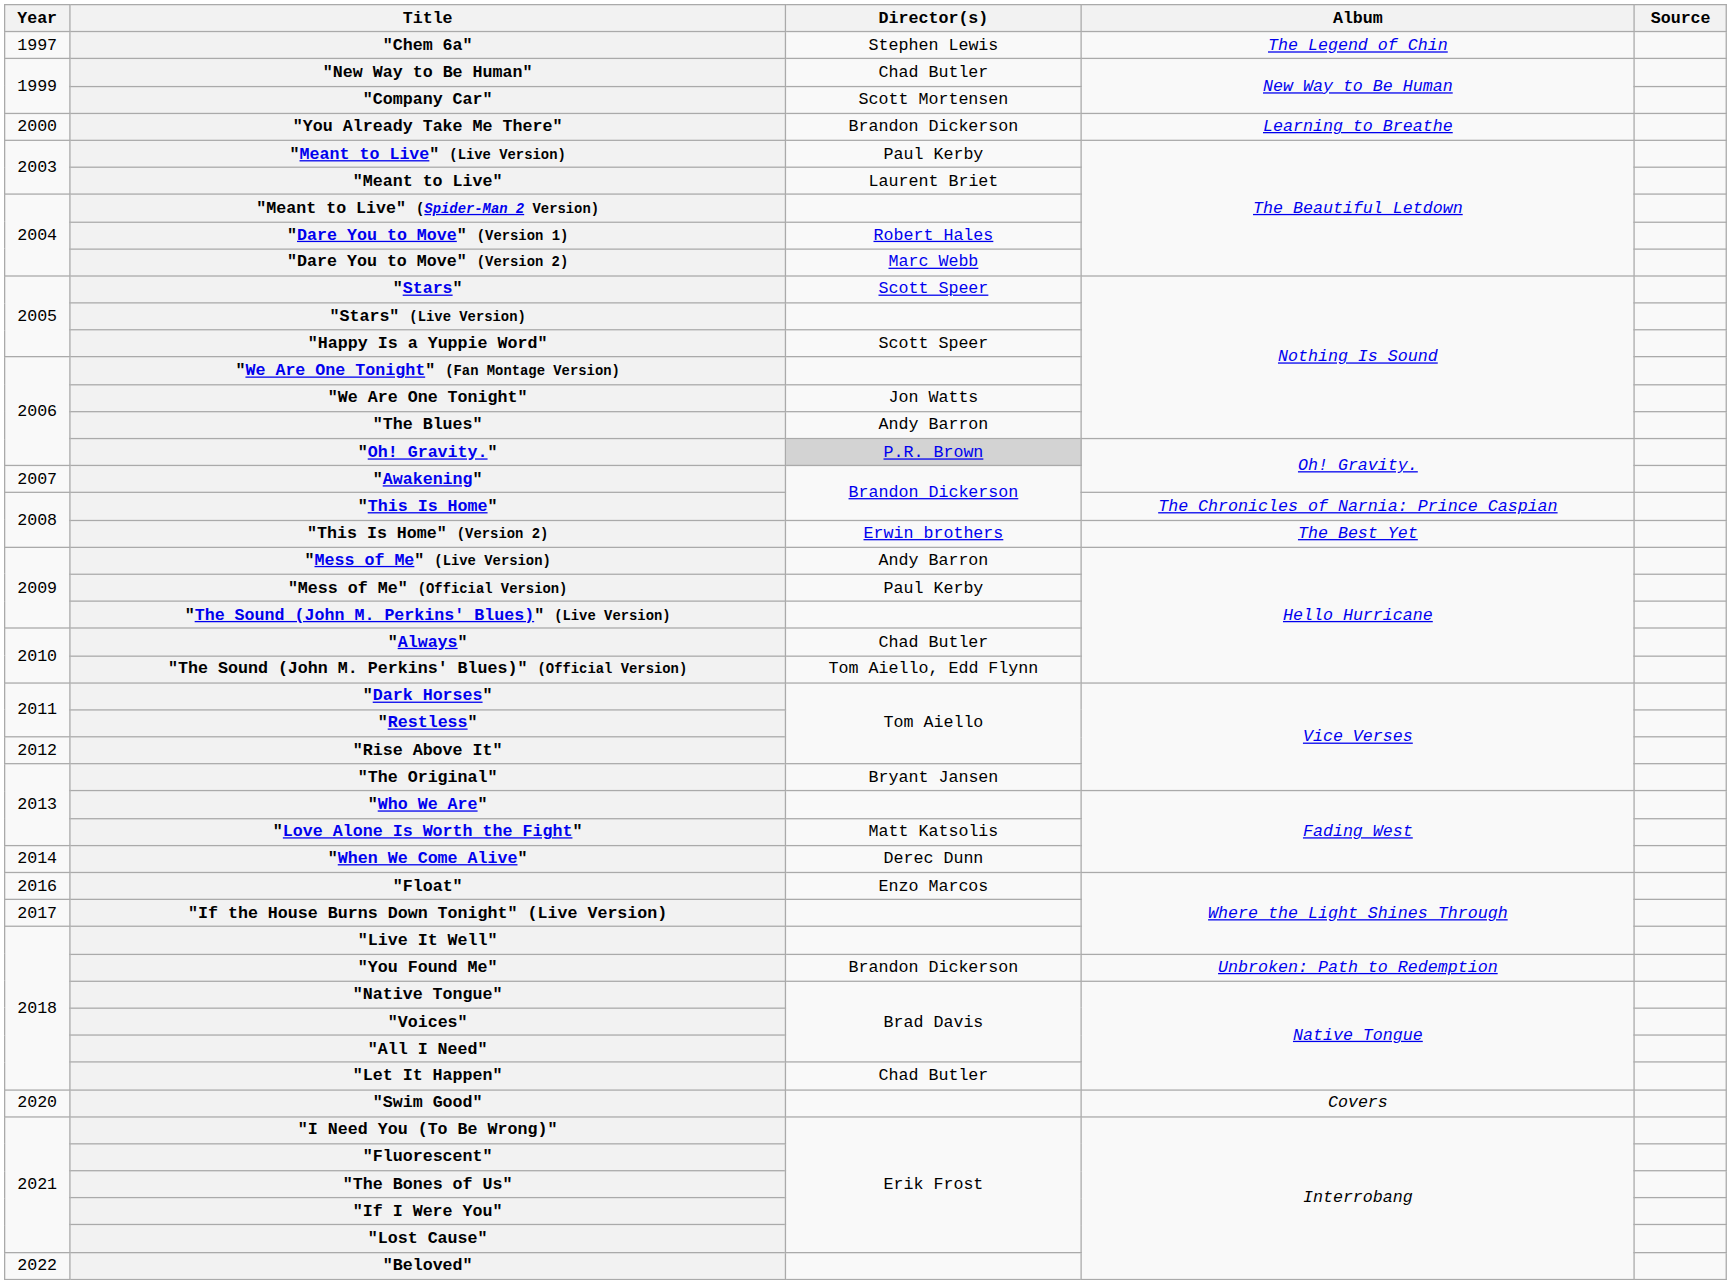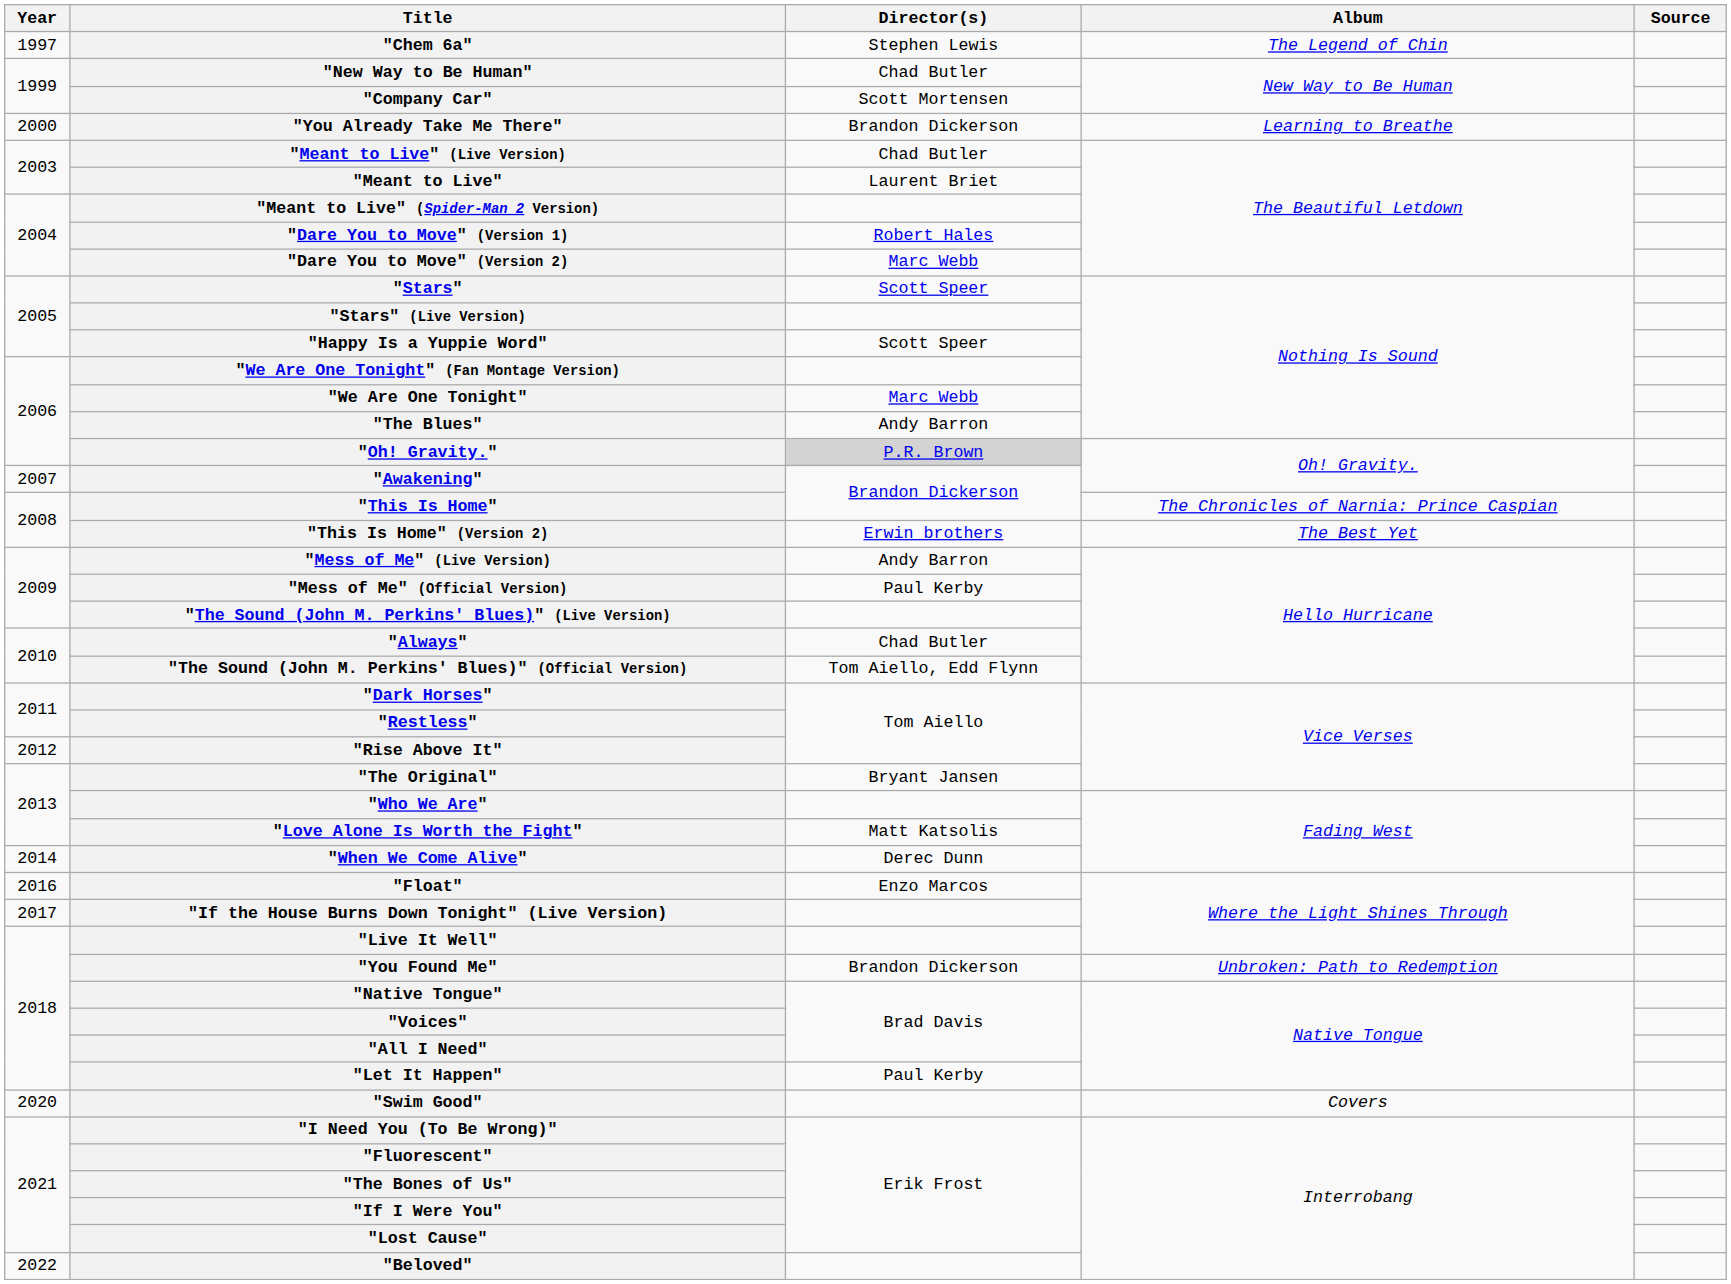"Meant to Live" (Live Version) | Director(s): Paul Kerby -> Chad Butler
"We Are One Tonight" | Director(s): Jon Watts -> Marc Webb
"Let It Happen" | Director(s): Chad Butler -> Paul Kerby
